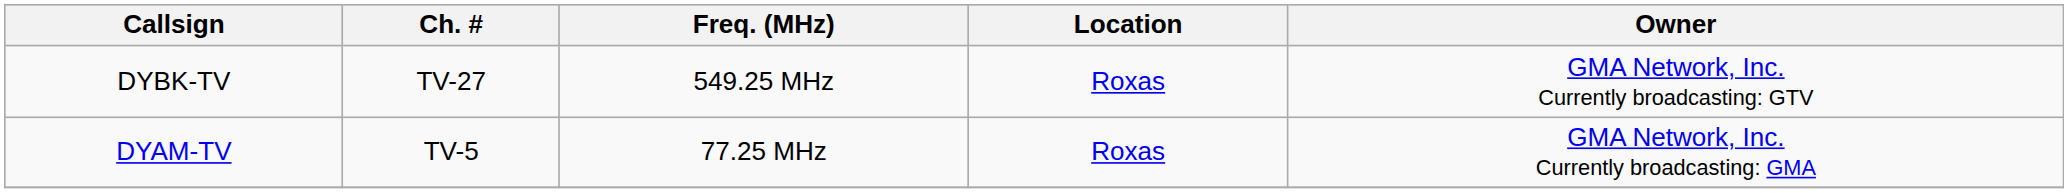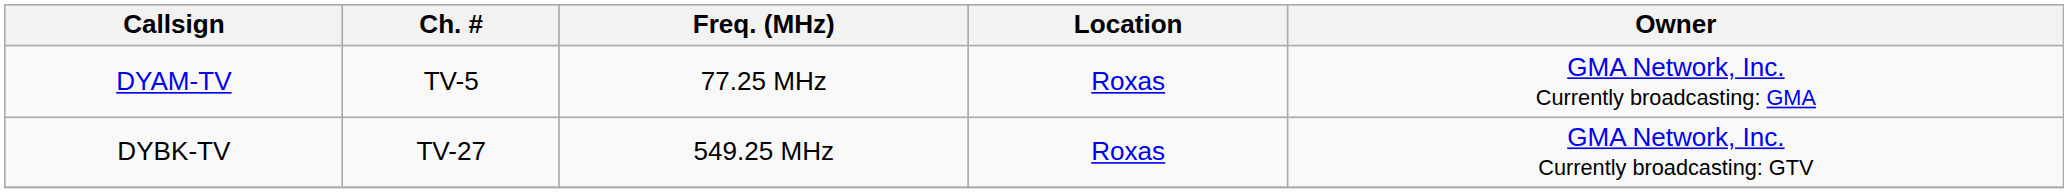rows swapped: DYAM-TV <-> DYBK-TV
